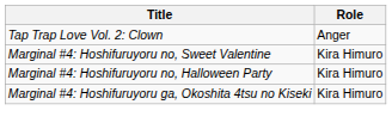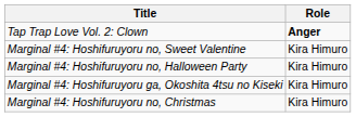Tap Trap Love Vol. 2: Clown | Role: normal -> bold
+ row: Marginal #4: Hoshifuruyoru no, Christmas | Kira Himuro
